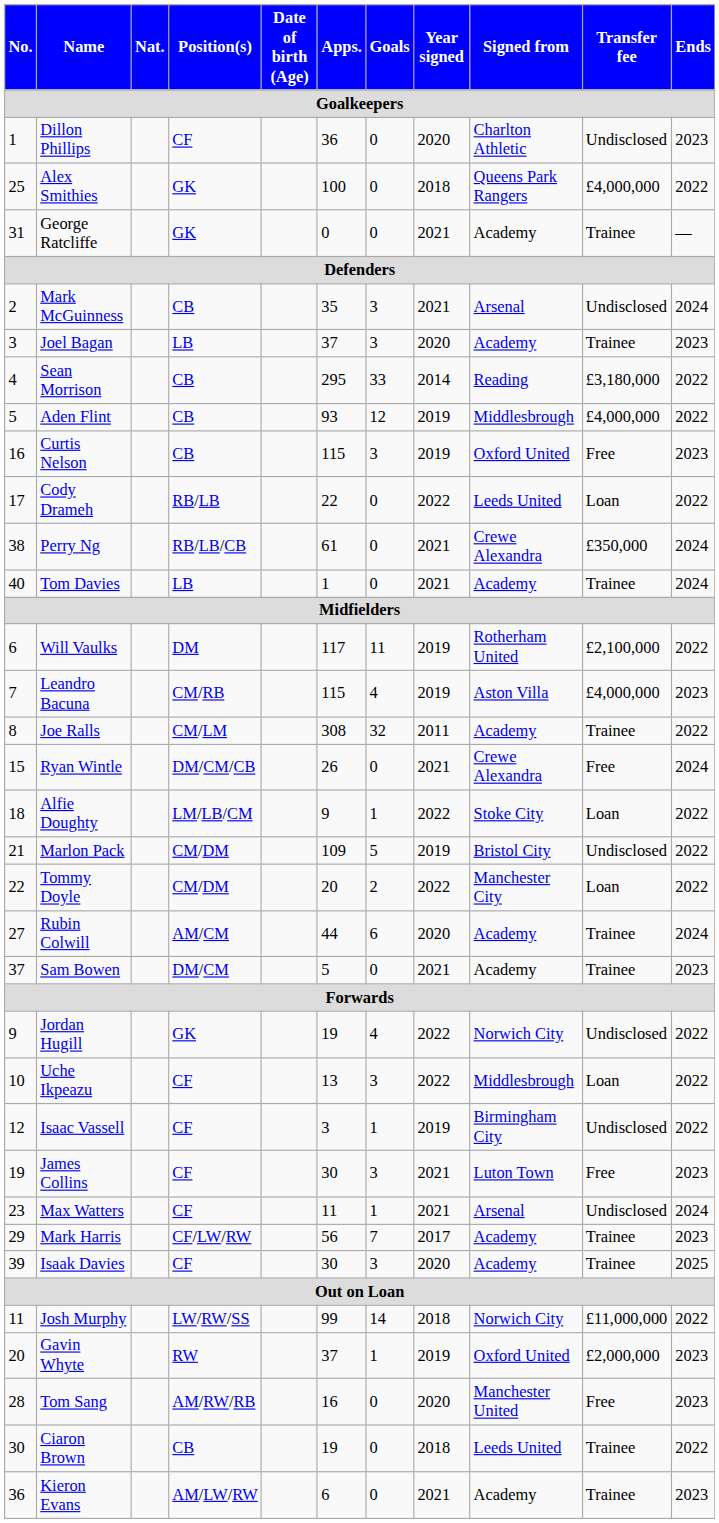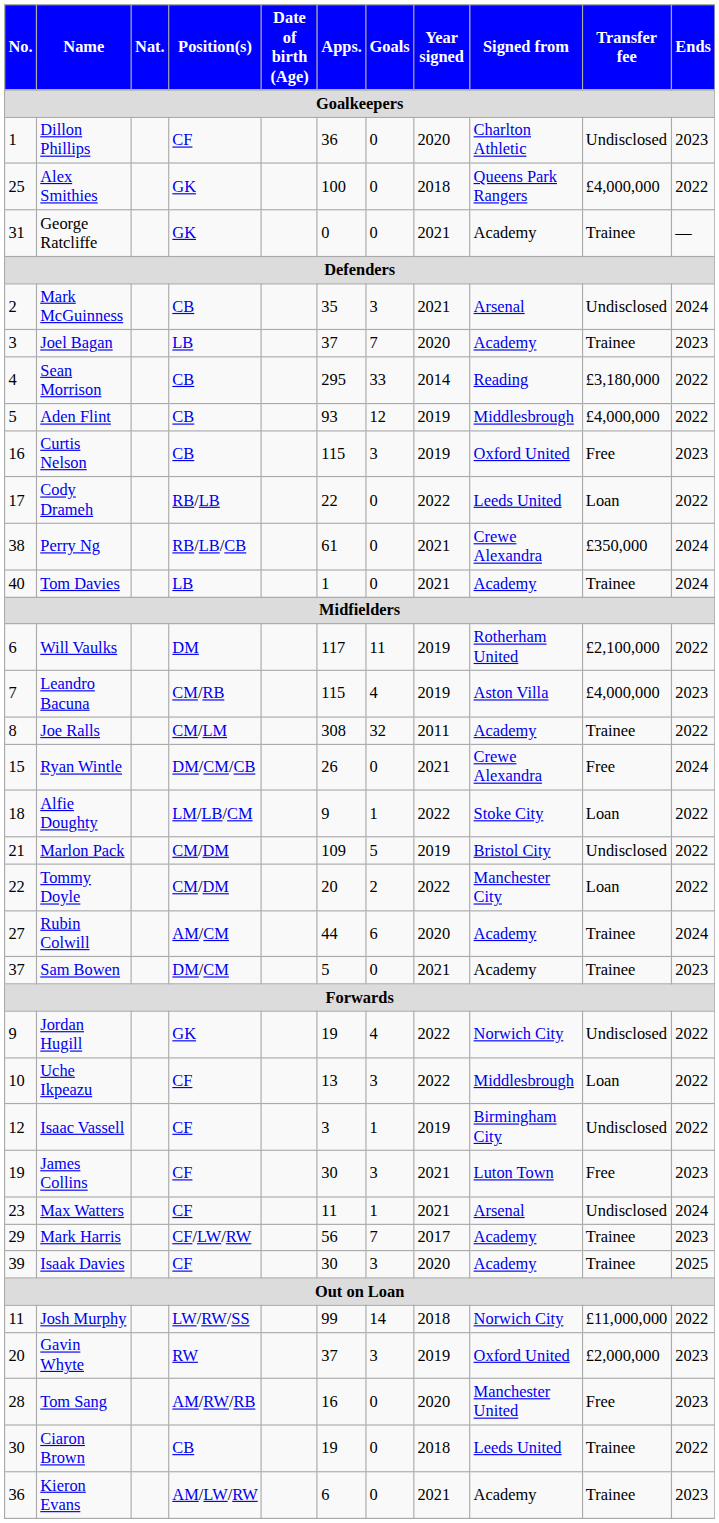Joel Bagan | Goals: 3 -> 7
Gavin Whyte | Goals: 1 -> 3
